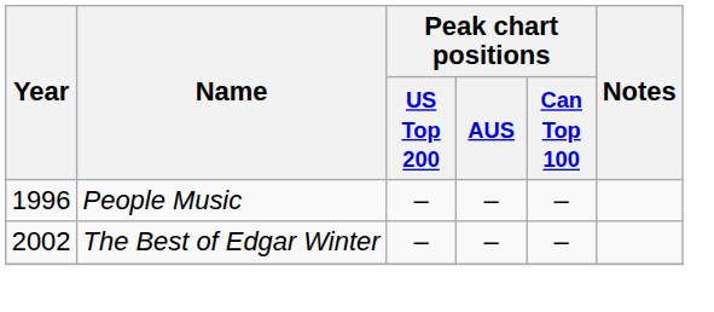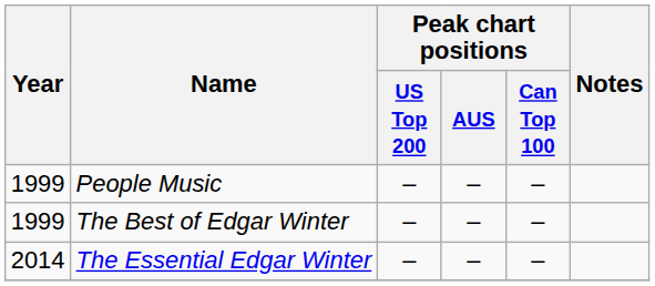People Music | Year: 1996 -> 1999
The Best of Edgar Winter | Year: 2002 -> 1999
+ row: 2014 | The Essential Edgar Winter | – | – | –
